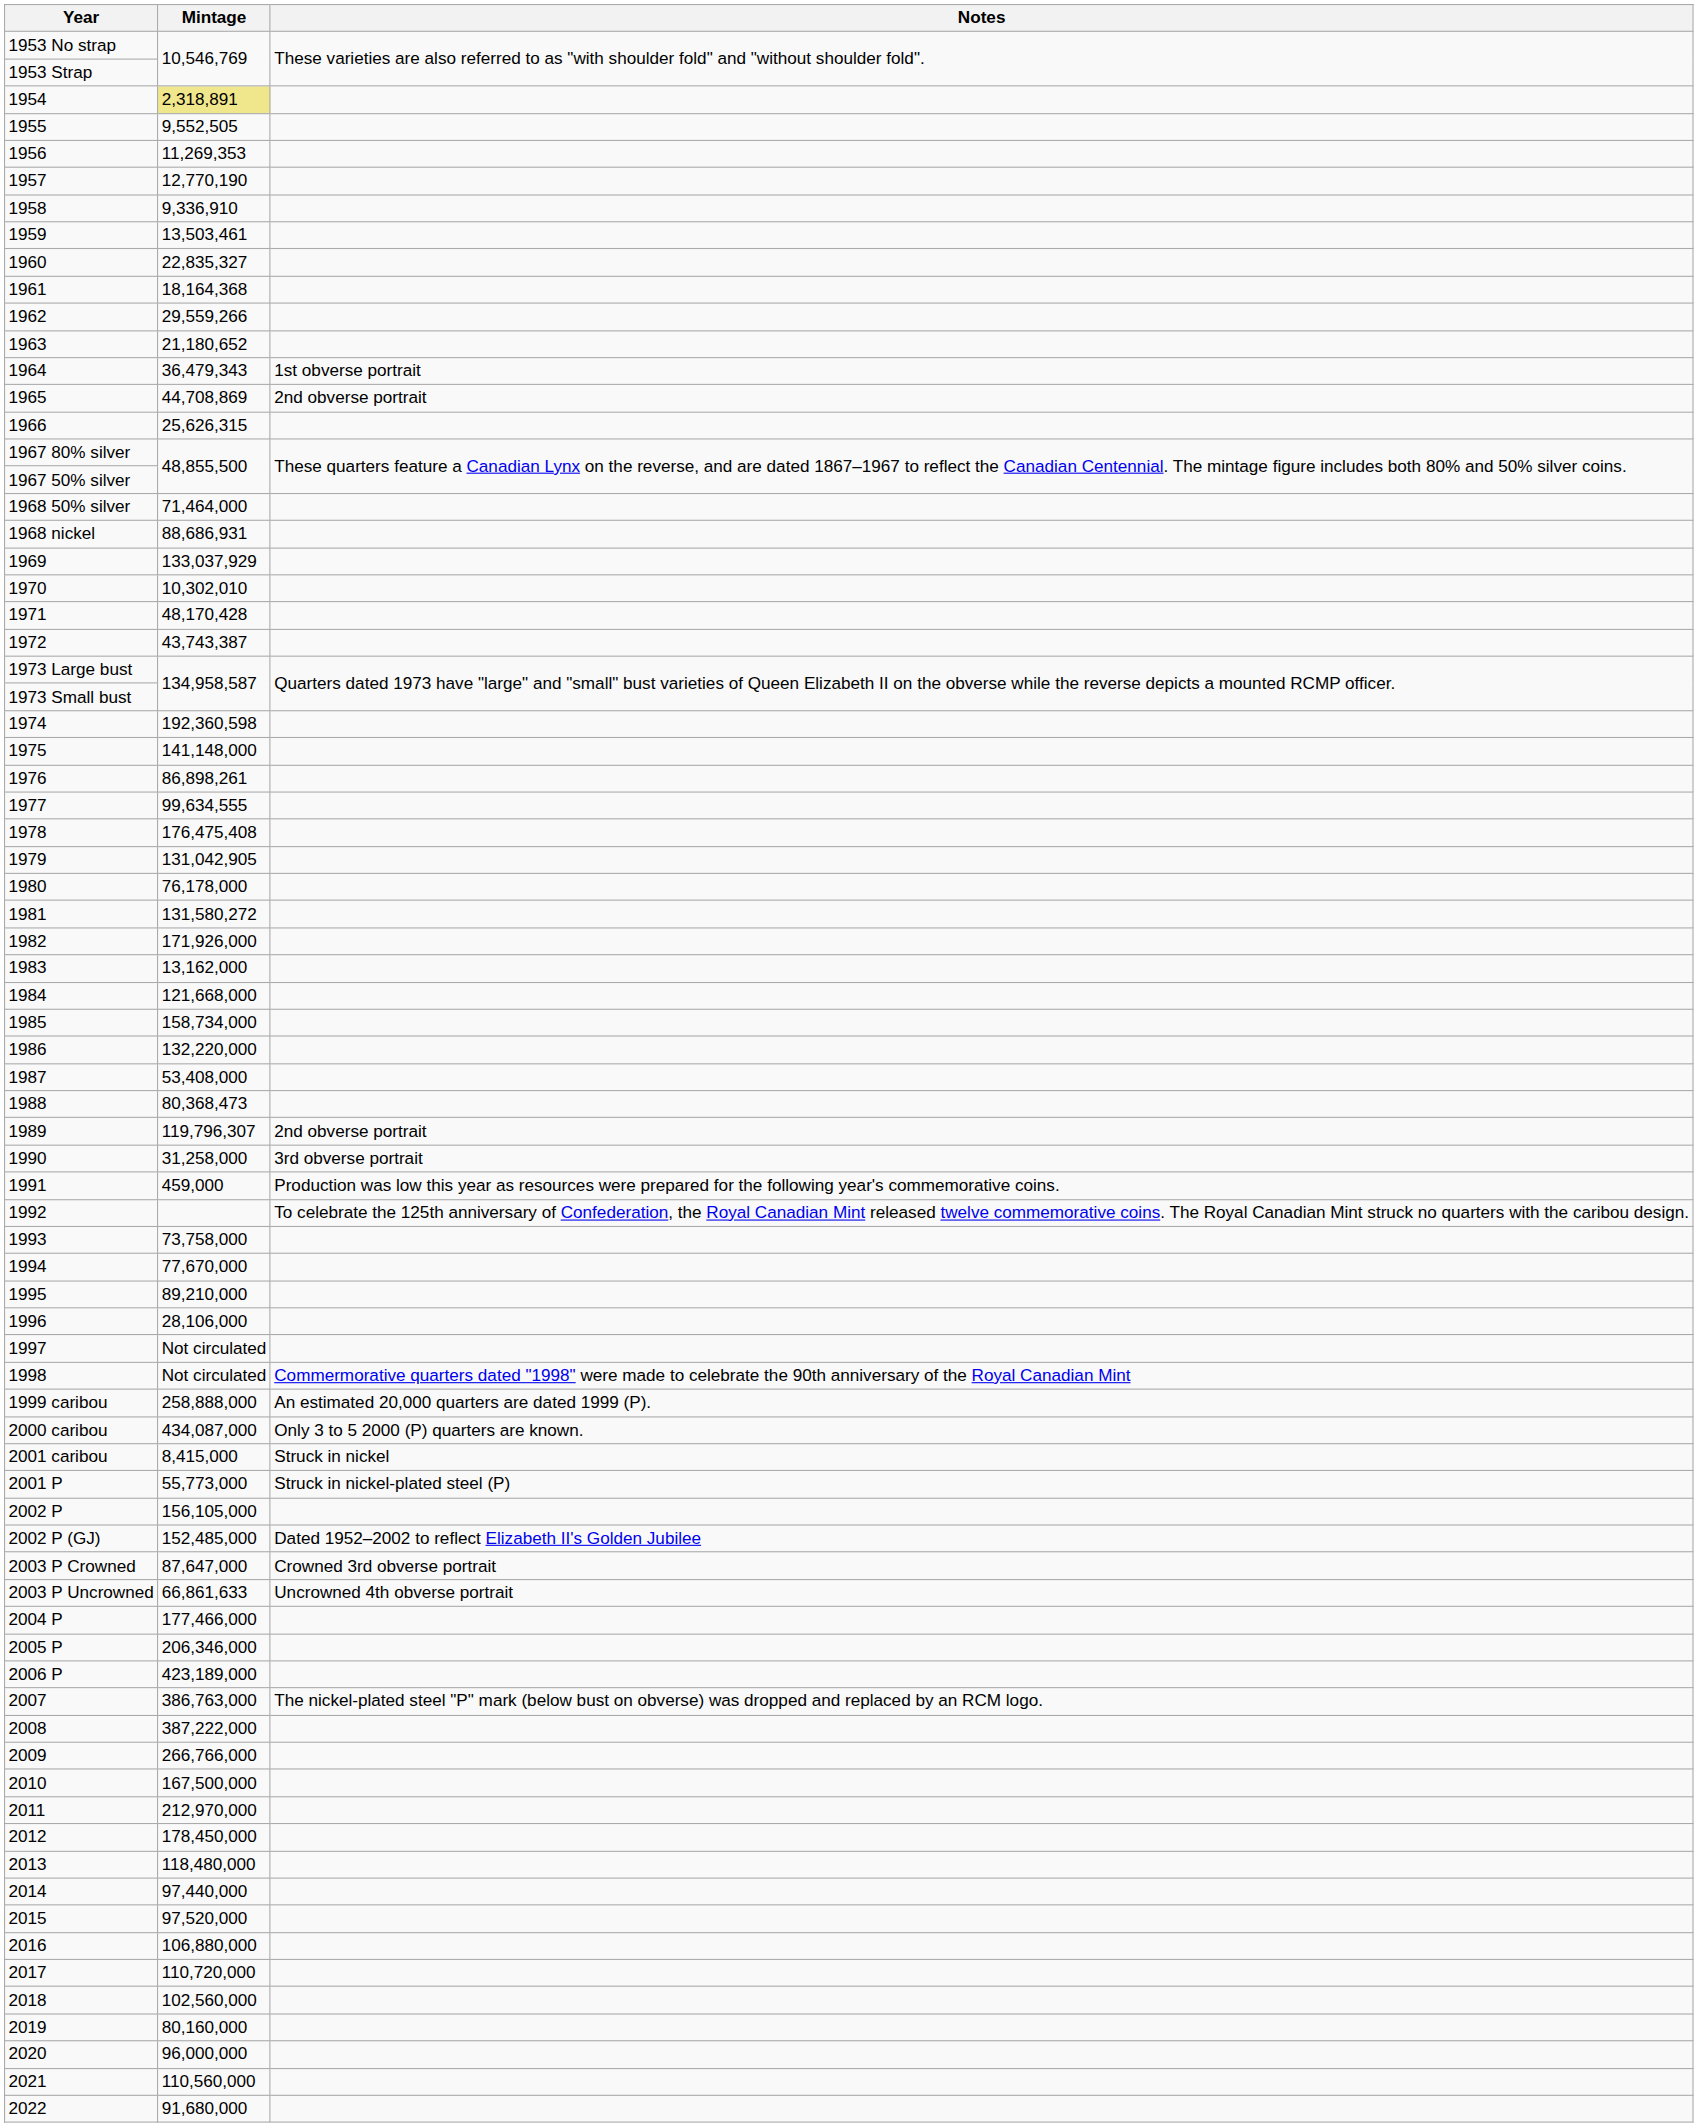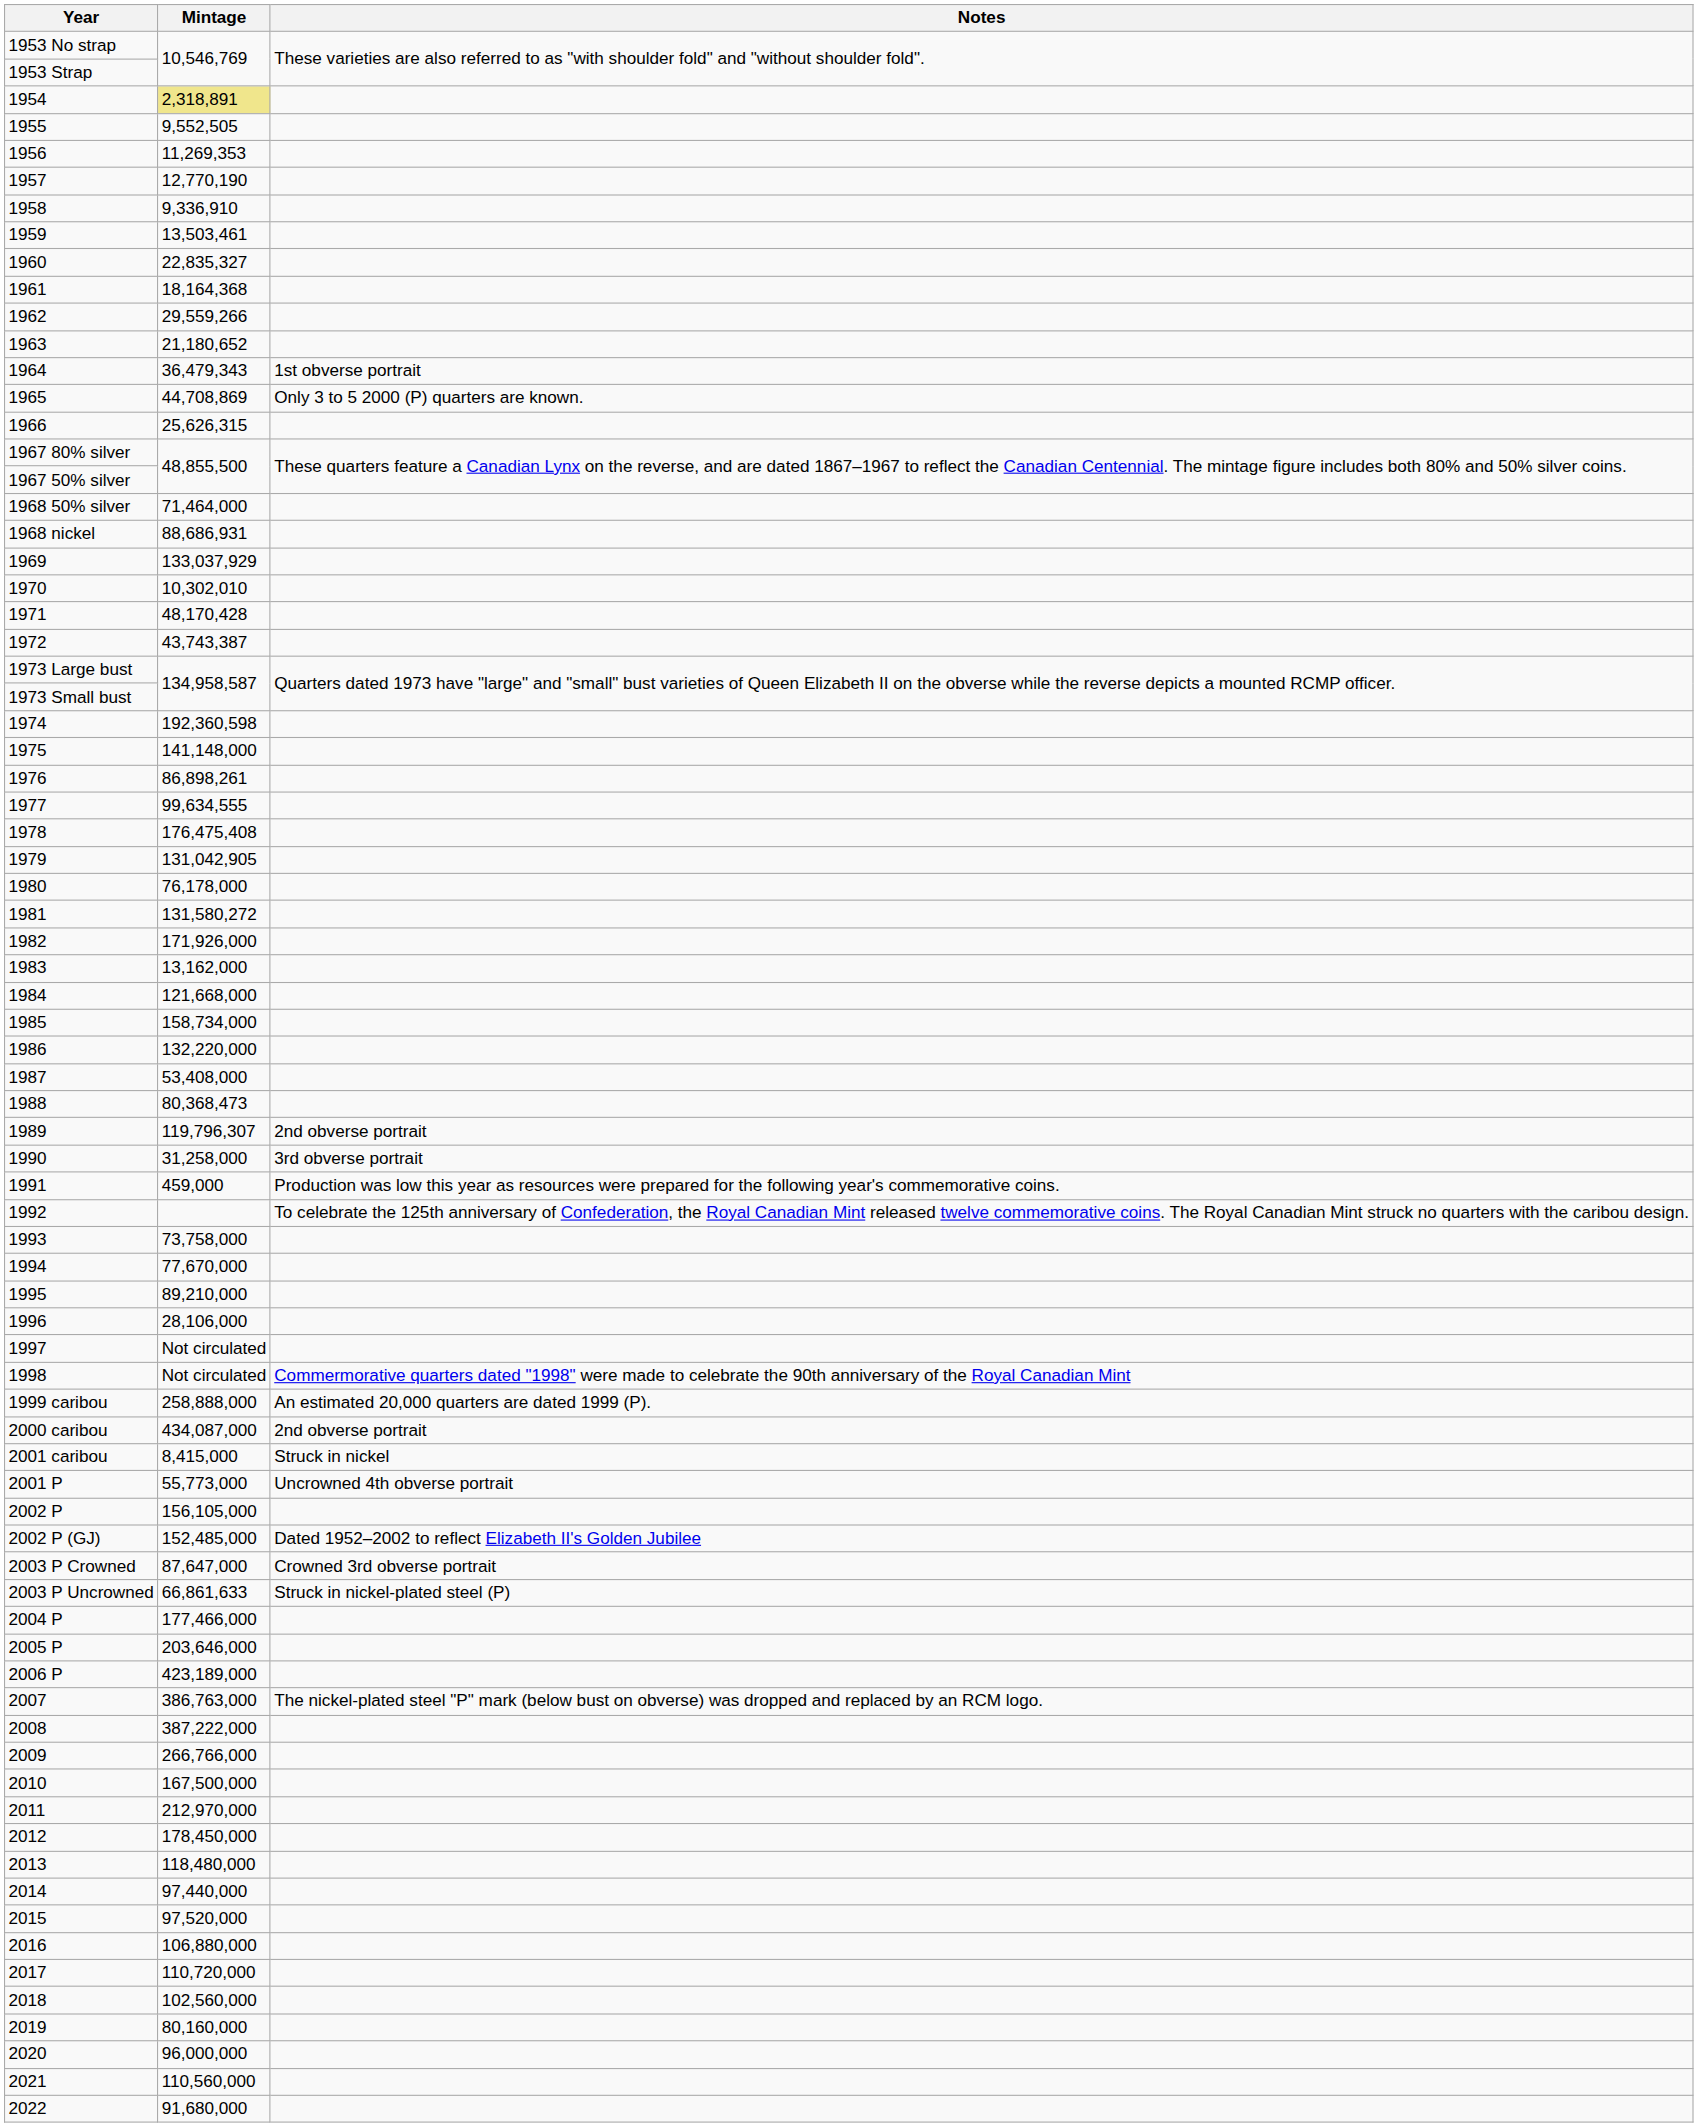1965 | Notes: 2nd obverse portrait -> Only 3 to 5 2000 (P) quarters are known.
2000 caribou | Notes: Only 3 to 5 2000 (P) quarters are known. -> 2nd obverse portrait
2001 P | Notes: Struck in nickel-plated steel (P) -> Uncrowned 4th obverse portrait
2003 P Uncrowned | Notes: Uncrowned 4th obverse portrait -> Struck in nickel-plated steel (P)
2005 P | Mintage: 206,346,000 -> 203,646,000
